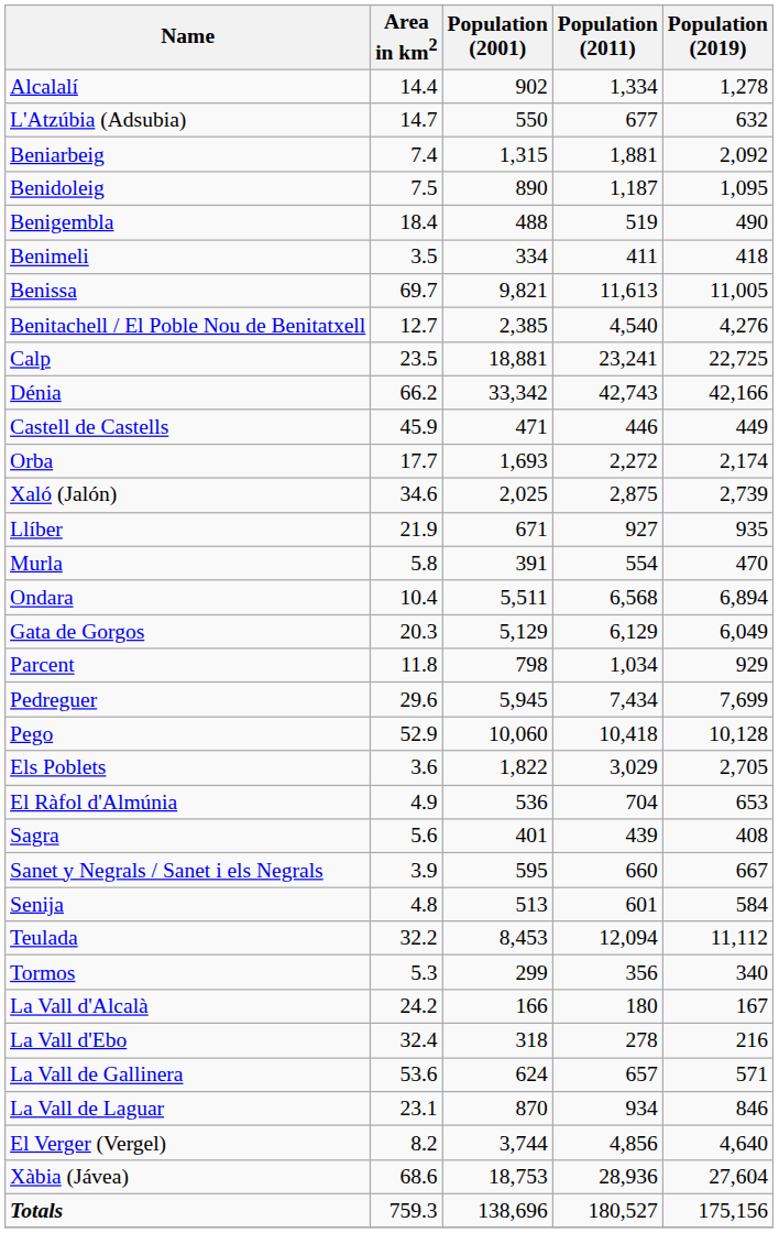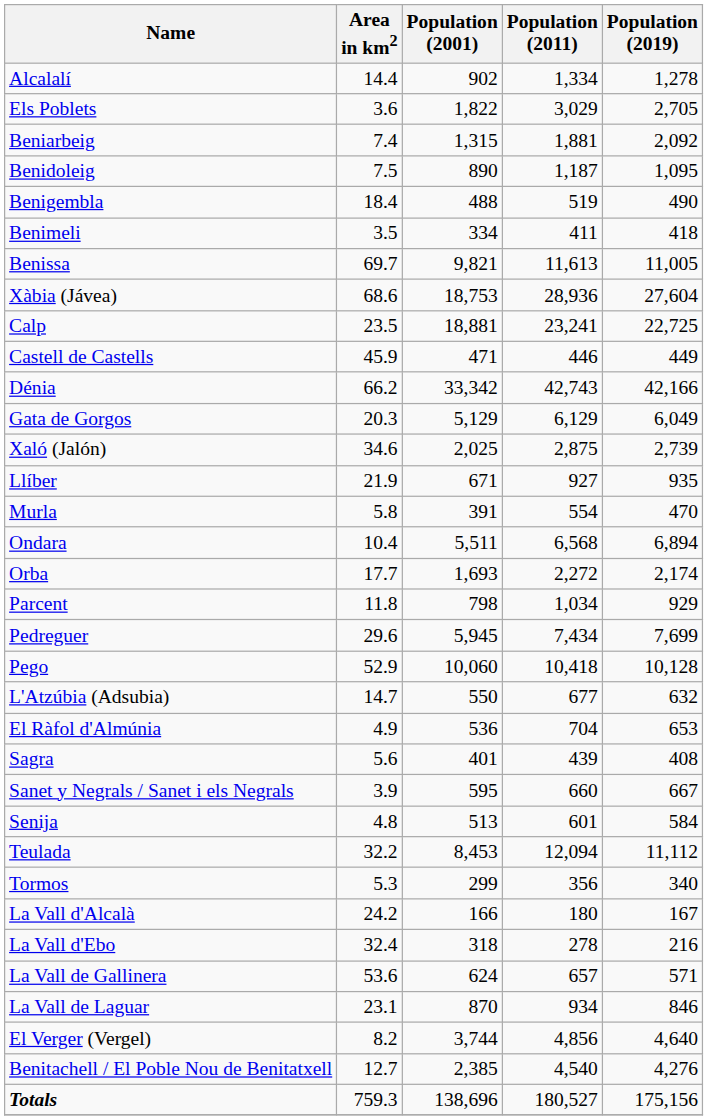rows swapped: L'Atzúbia (Adsubia) <-> Els Poblets
rows swapped: Benitachell / El Poble Nou de Benitatxell <-> Xàbia (Jávea)
rows swapped: Castell de Castells <-> Dénia
rows swapped: Gata de Gorgos <-> Orba
